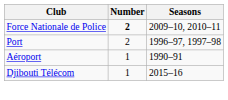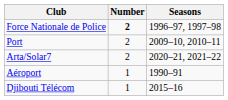Force Nationale de Police | Seasons: 2009–10, 2010–11 -> 1996–97, 1997–98
Port | Seasons: 1996–97, 1997–98 -> 2009–10, 2010–11
+ row: Arta/Solar7 | 2 | 2020–21, 2021–22
